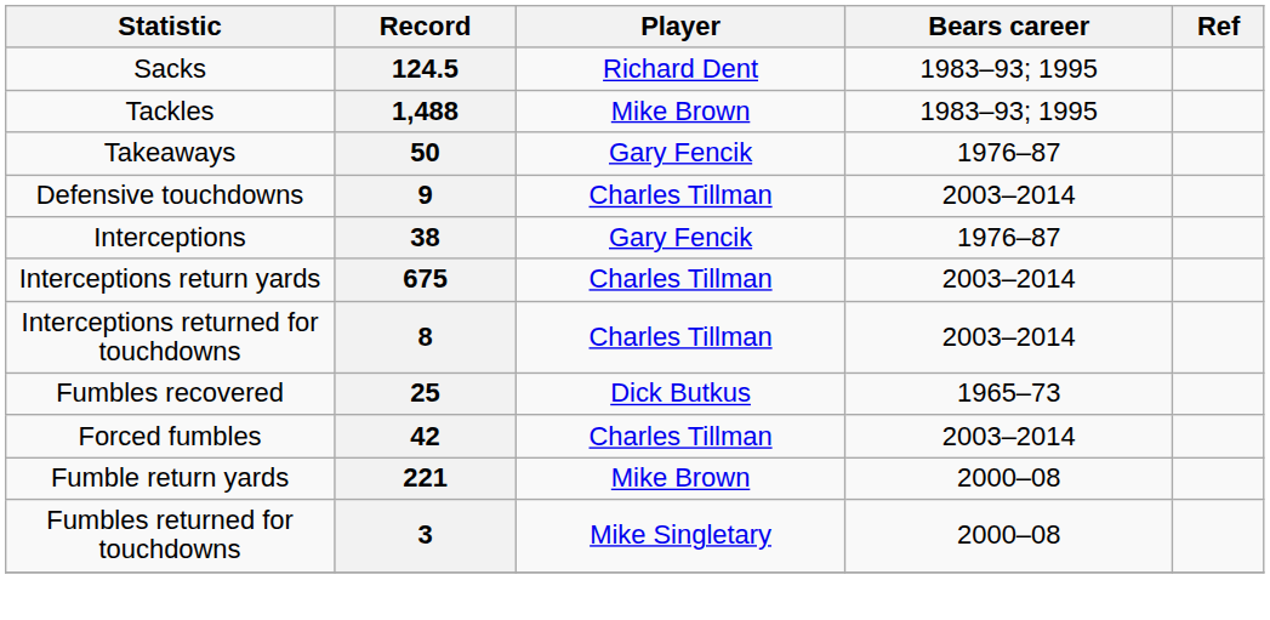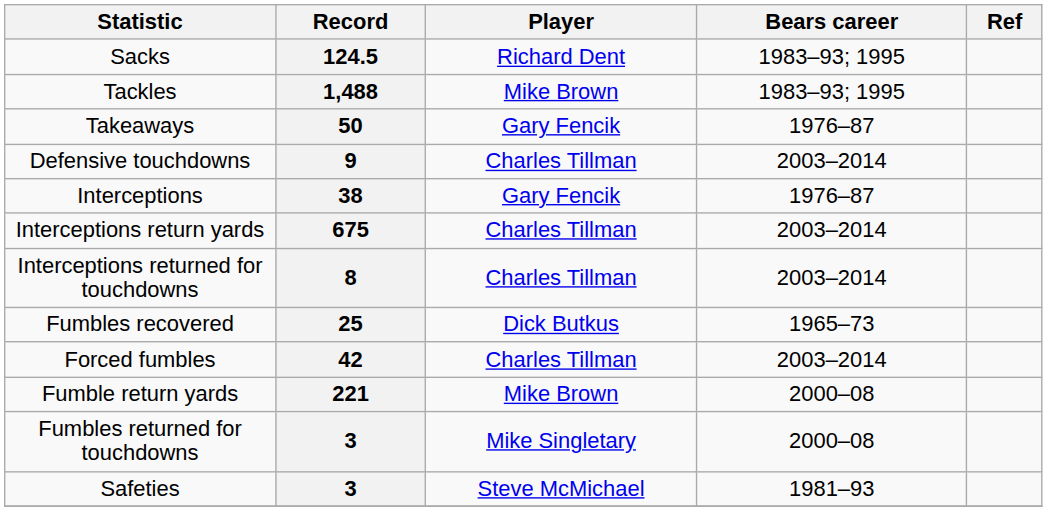+ row: Safeties | 3 | Steve McMichael | 1981–93
